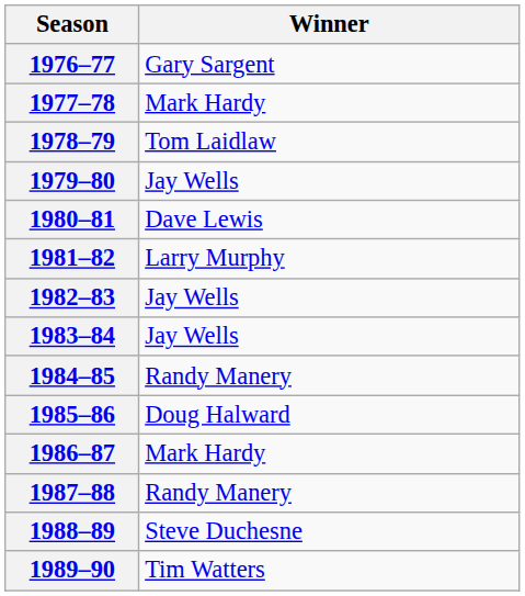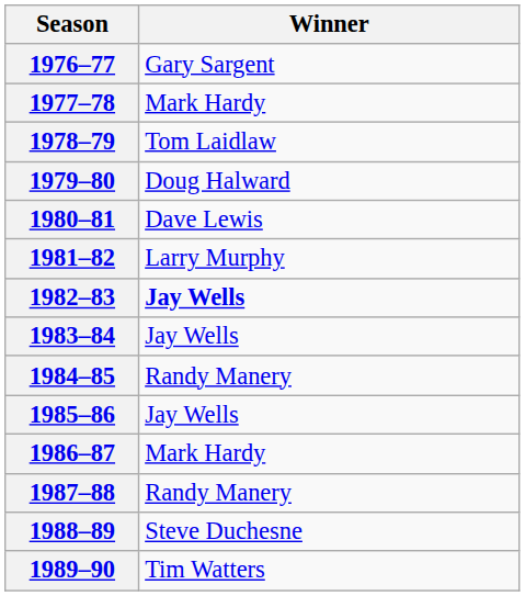1979–80 | Winner: Jay Wells -> Doug Halward
1982–83 | Winner: normal -> bold
1985–86 | Winner: Doug Halward -> Jay Wells
